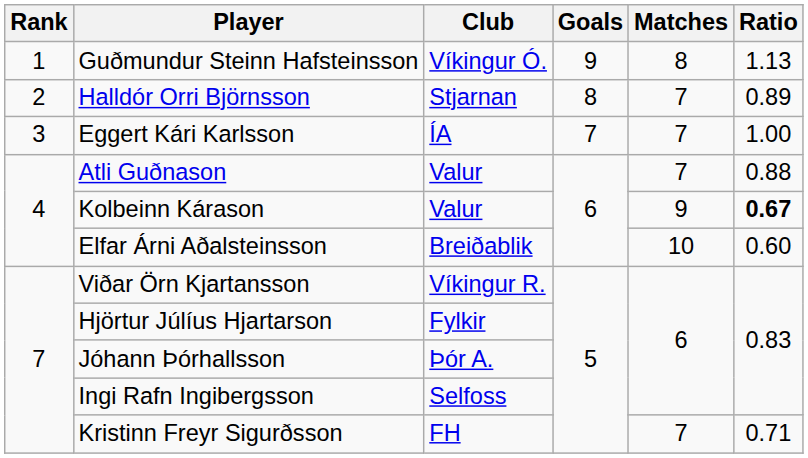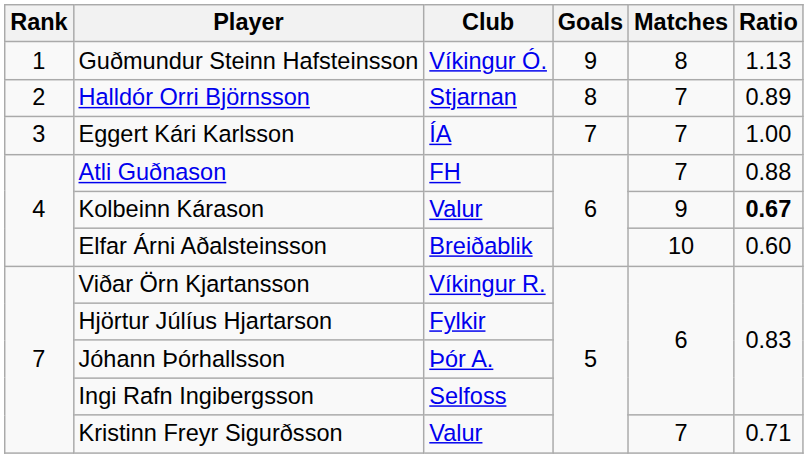Atli Guðnason | Club: Valur -> FH
Kristinn Freyr Sigurðsson | Club: FH -> Valur
